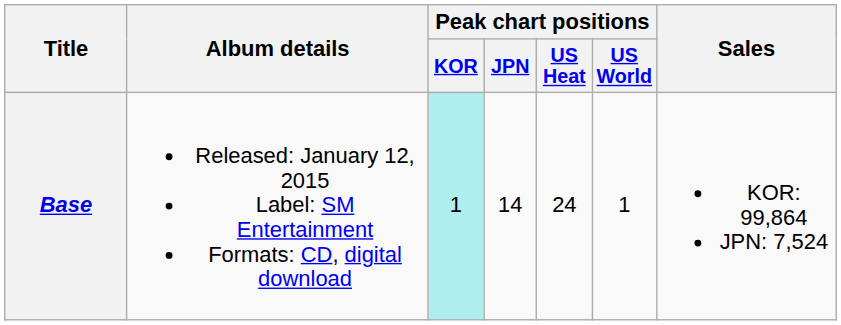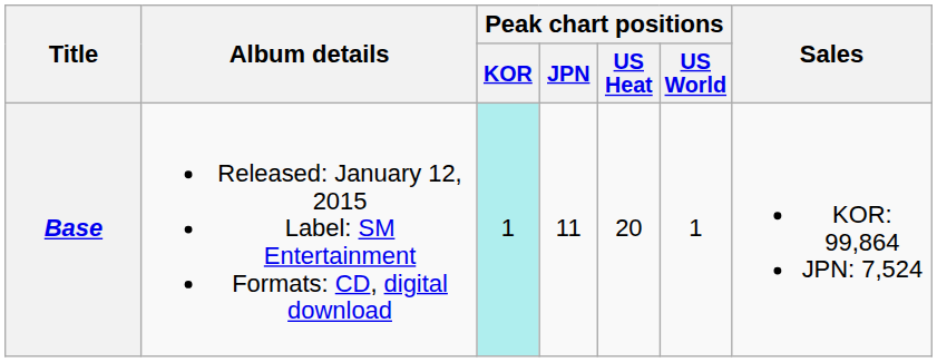Base | Peak chart positions / JPN: 14 -> 11
Base | Peak chart positions / US Heat: 24 -> 20
